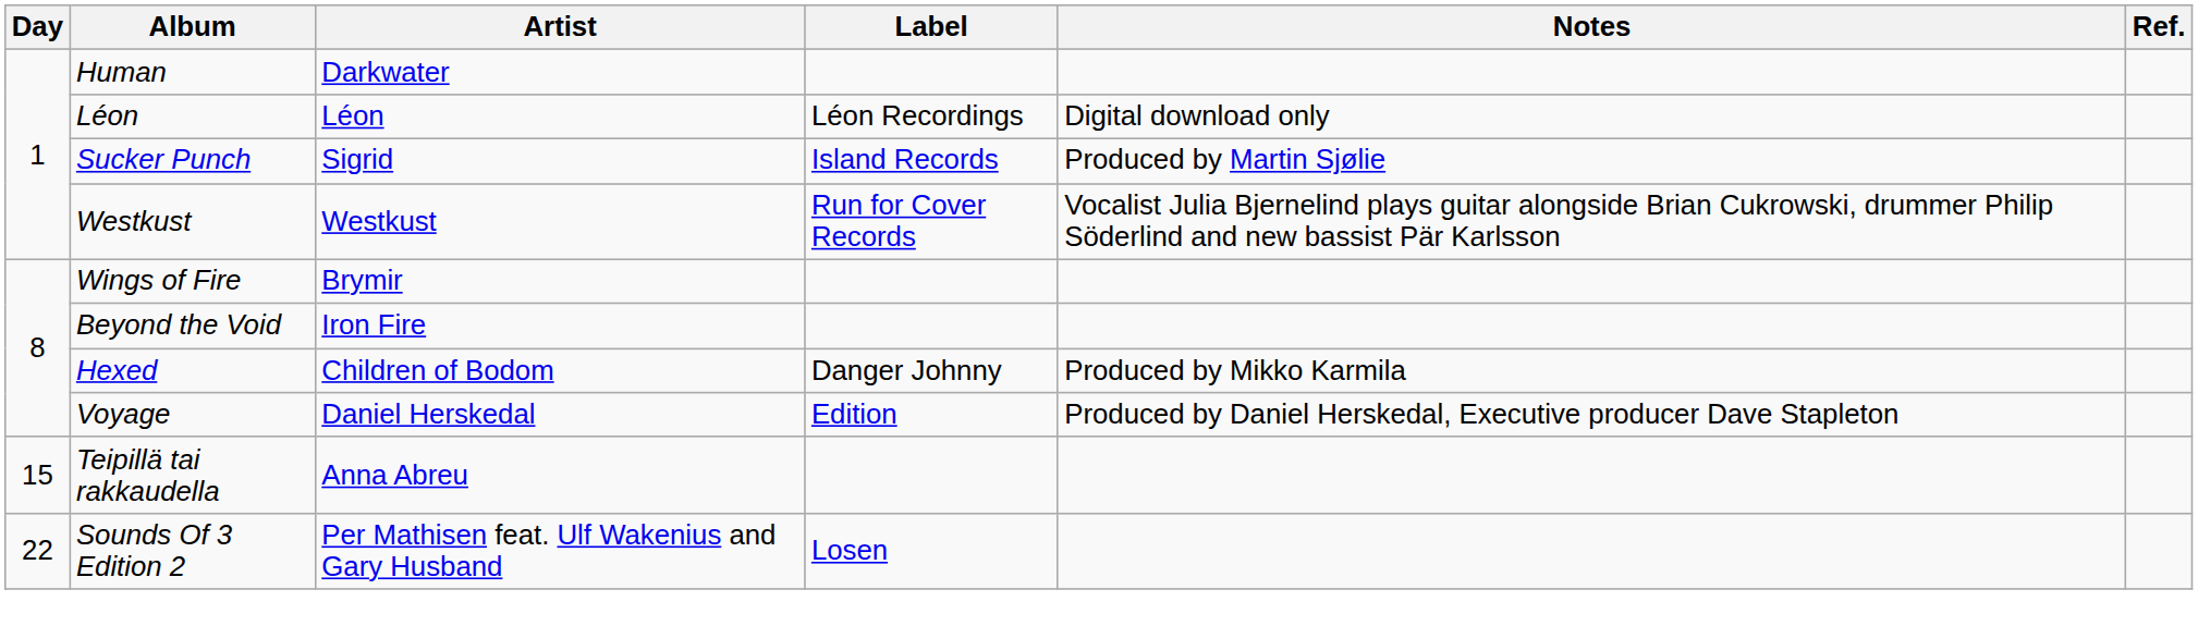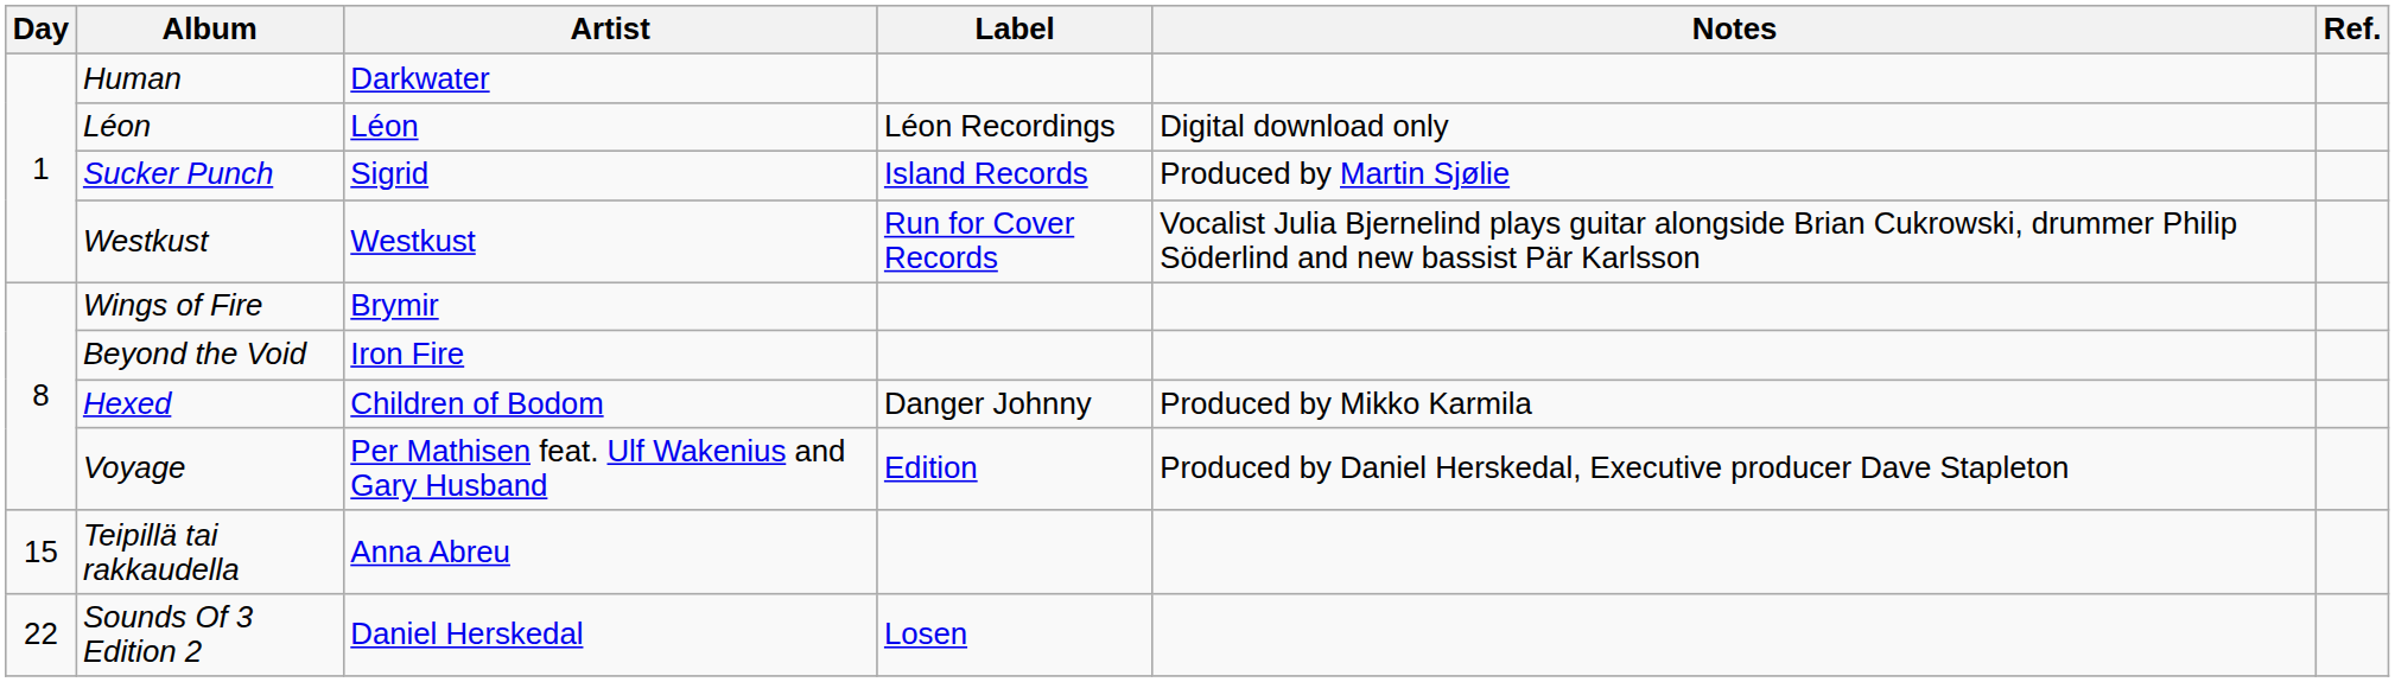Voyage | Artist: Daniel Herskedal -> Per Mathisen feat. Ulf Wakenius and Gary Husband
Sounds Of 3 Edition 2 | Artist: Per Mathisen feat. Ulf Wakenius and Gary Husband -> Daniel Herskedal
